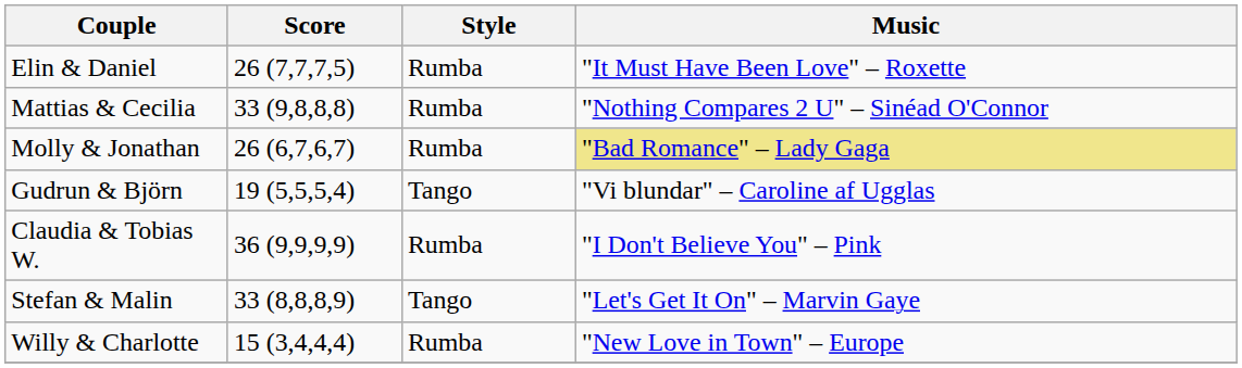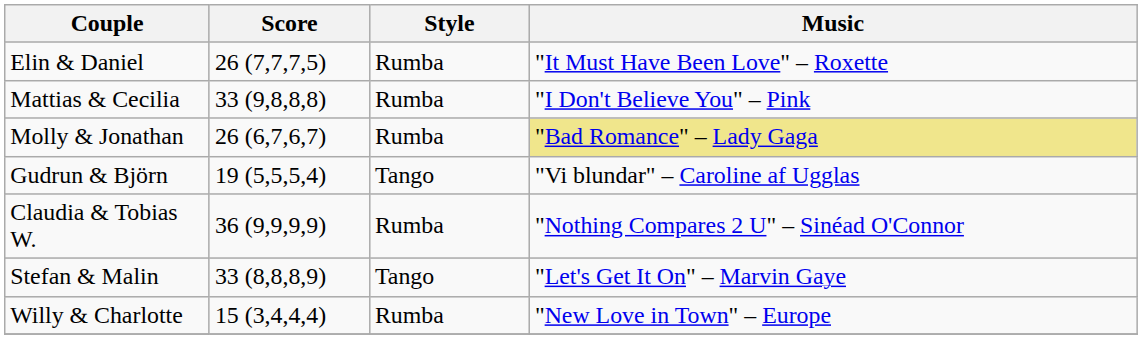Mattias & Cecilia | Music: "Nothing Compares 2 U" – Sinéad O'Connor -> "I Don't Believe You" – Pink
Claudia & Tobias W. | Music: "I Don't Believe You" – Pink -> "Nothing Compares 2 U" – Sinéad O'Connor
